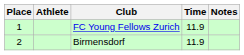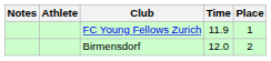columns swapped: Place <-> Notes
Birmensdorf | Time: 11.9 -> 12.0
